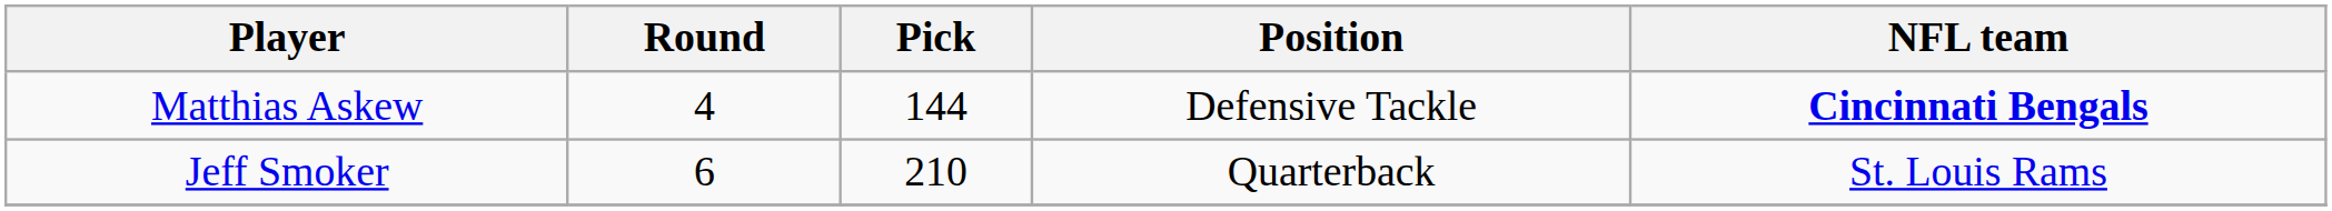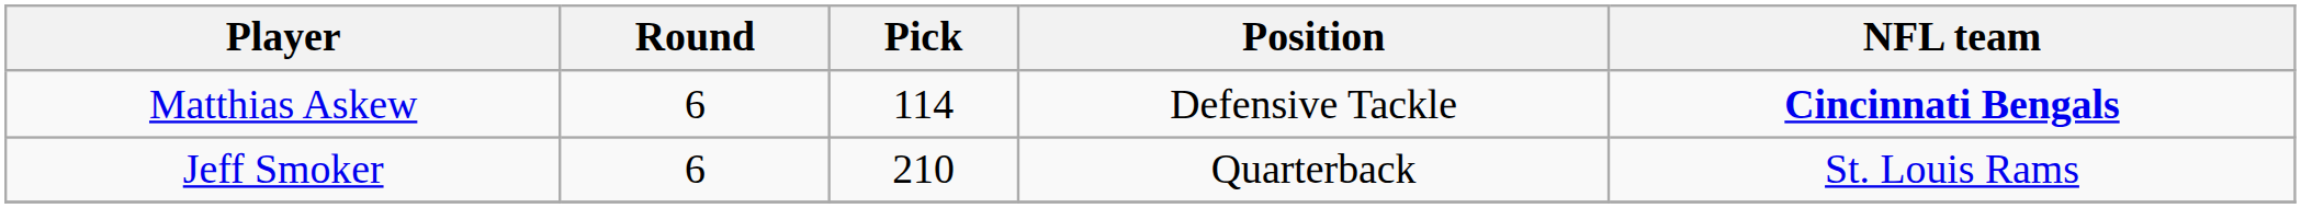Matthias Askew | Round: 4 -> 6
Matthias Askew | Pick: 144 -> 114
